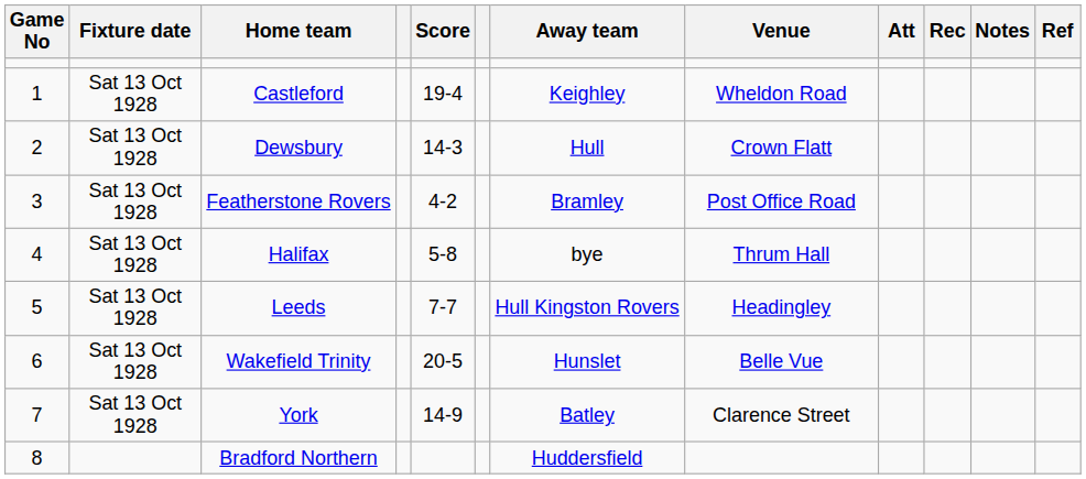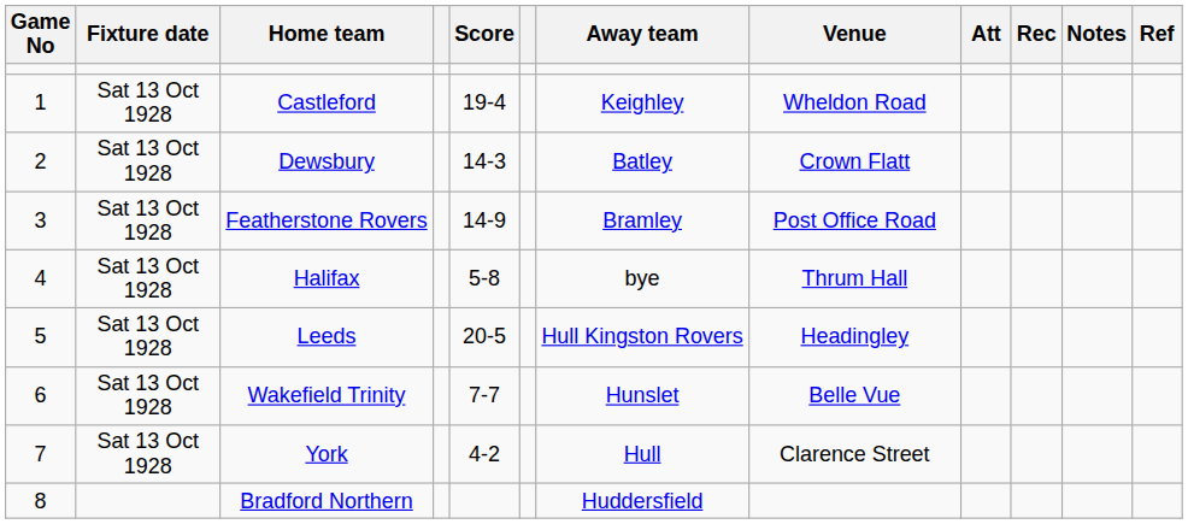Dewsbury | Away team: Hull -> Batley
Featherstone Rovers | Score: 4-2 -> 14-9
Leeds | Score: 7-7 -> 20-5
Wakefield Trinity | Score: 20-5 -> 7-7
York | Score: 14-9 -> 4-2
York | Away team: Batley -> Hull
